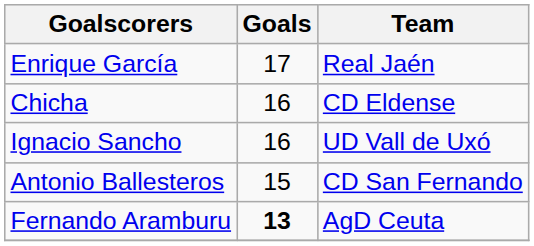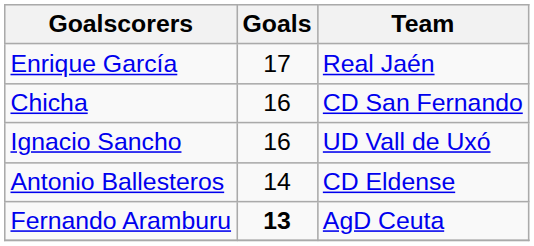Chicha | Team: CD Eldense -> CD San Fernando
Antonio Ballesteros | Goals: 15 -> 14
Antonio Ballesteros | Team: CD San Fernando -> CD Eldense
